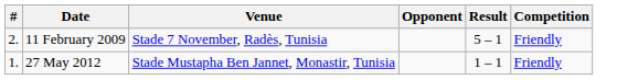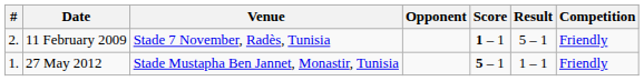+ column: Score | 1 – 1 | 5 – 1
